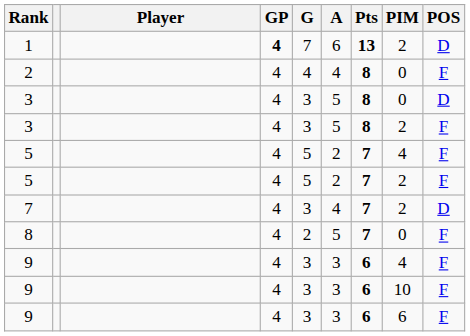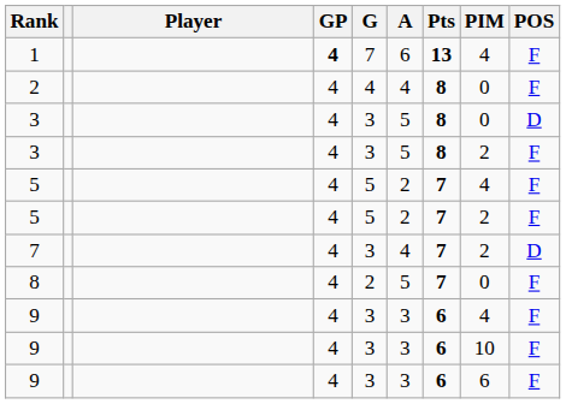1 | PIM: 2 -> 4
1 | POS: D -> F
